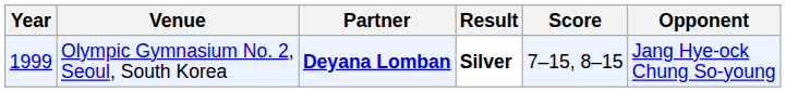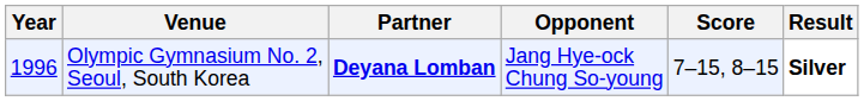columns swapped: Opponent <-> Result
Olympic Gymnasium No. 2, Seoul, South Korea | Year: 1999 -> 1996
